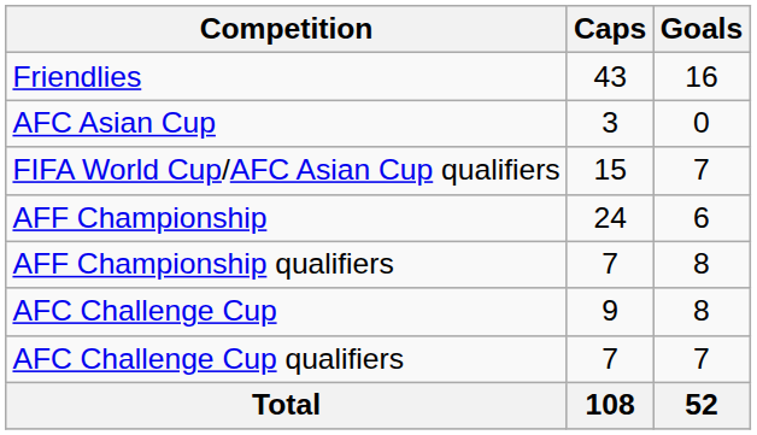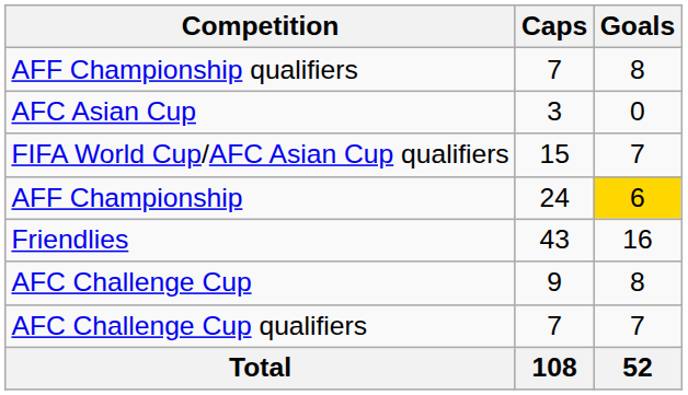rows swapped: Friendlies <-> AFF Championship qualifiers
AFF Championship | Goals: no background -> gold background
